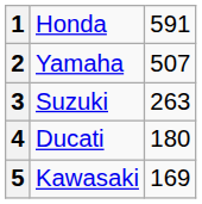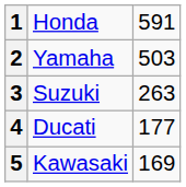2 | column 3: 507 -> 503
4 | column 3: 180 -> 177
